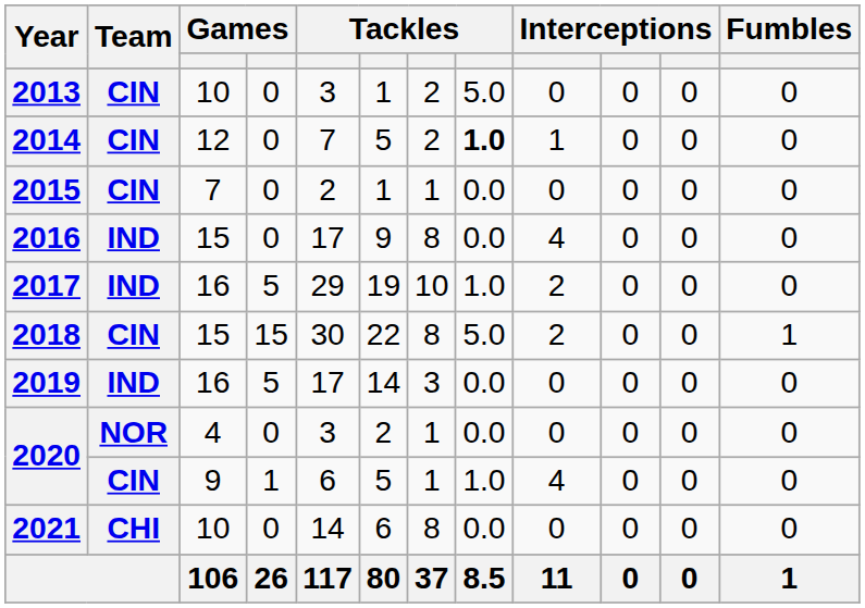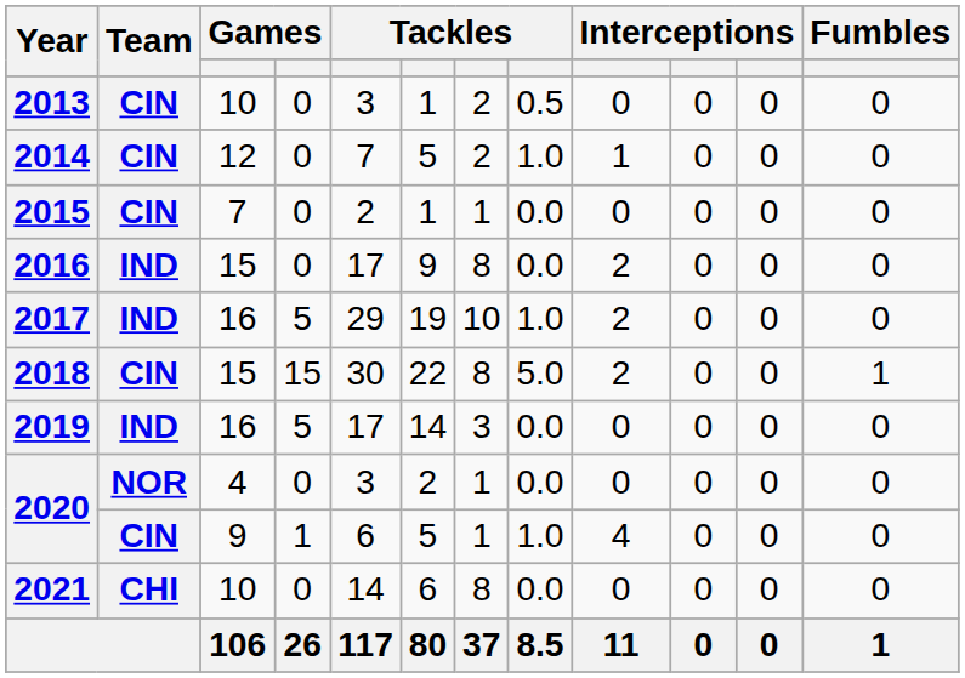2013 | column 8: 5.0 -> 0.5
2014 | column 8: bold -> normal
2016 | column 9: 4 -> 2
